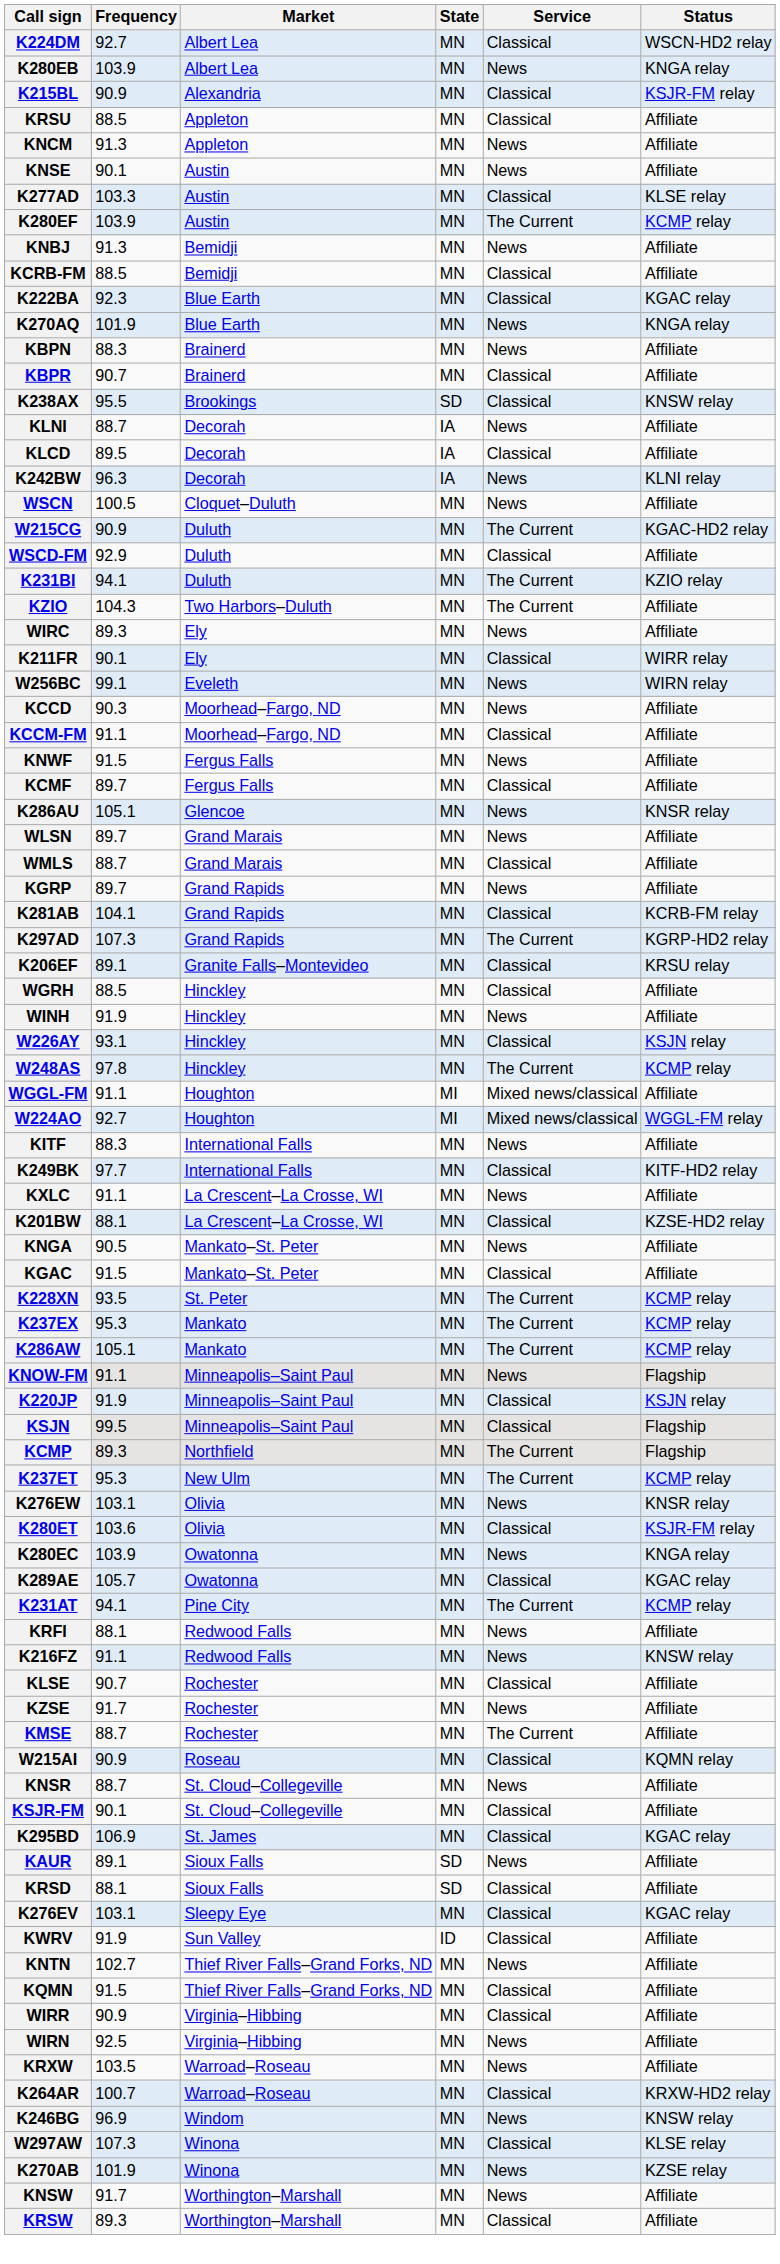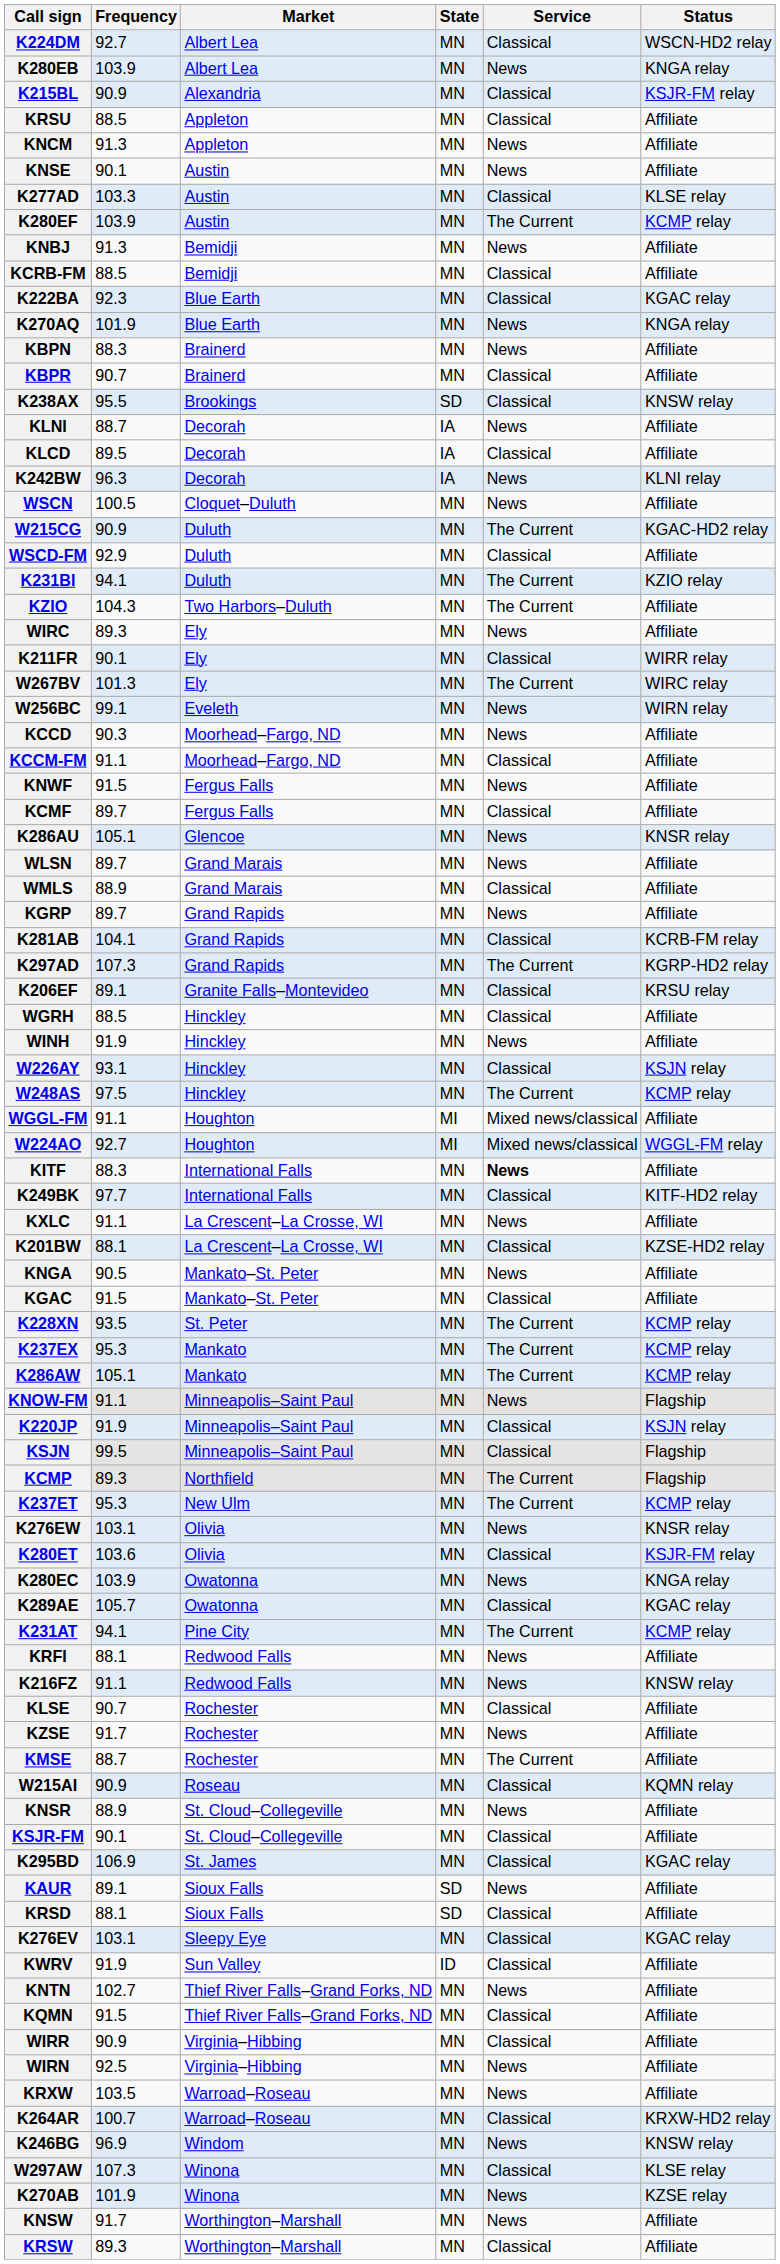+ row: W267BV | 101.3 | Ely | MN | The Current | WIRC relay
WMLS | Frequency: 88.7 -> 88.9
W248AS | Frequency: 97.8 -> 97.5
KITF | Service: normal -> bold
KNSR | Frequency: 88.7 -> 88.9
